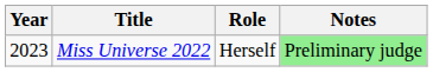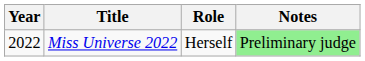Miss Universe 2022 | Year: 2023 -> 2022
